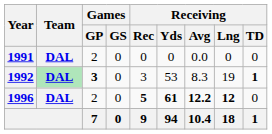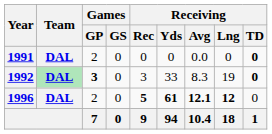1991 | Receiving / TD: normal -> bold
1992 | Receiving / Yds: 53 -> 33
1992 | Receiving / TD: 1 -> 0
1996 | Receiving / Avg: 12.2 -> 12.1
